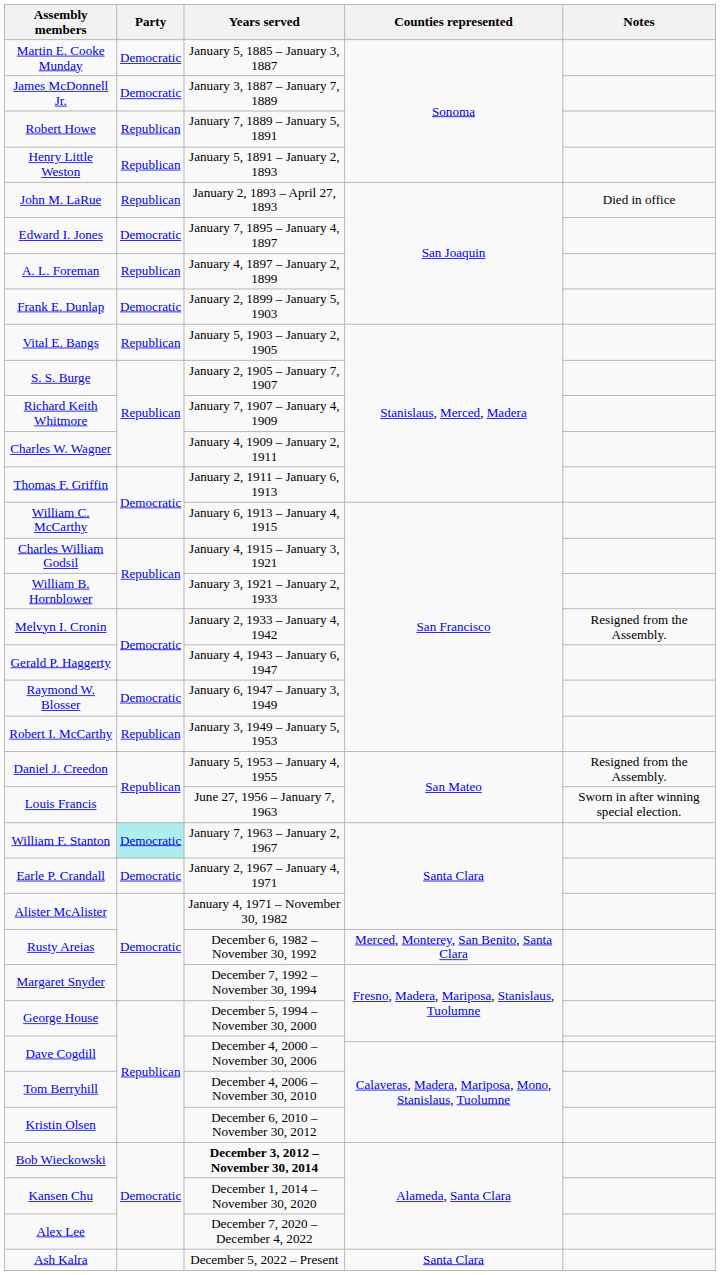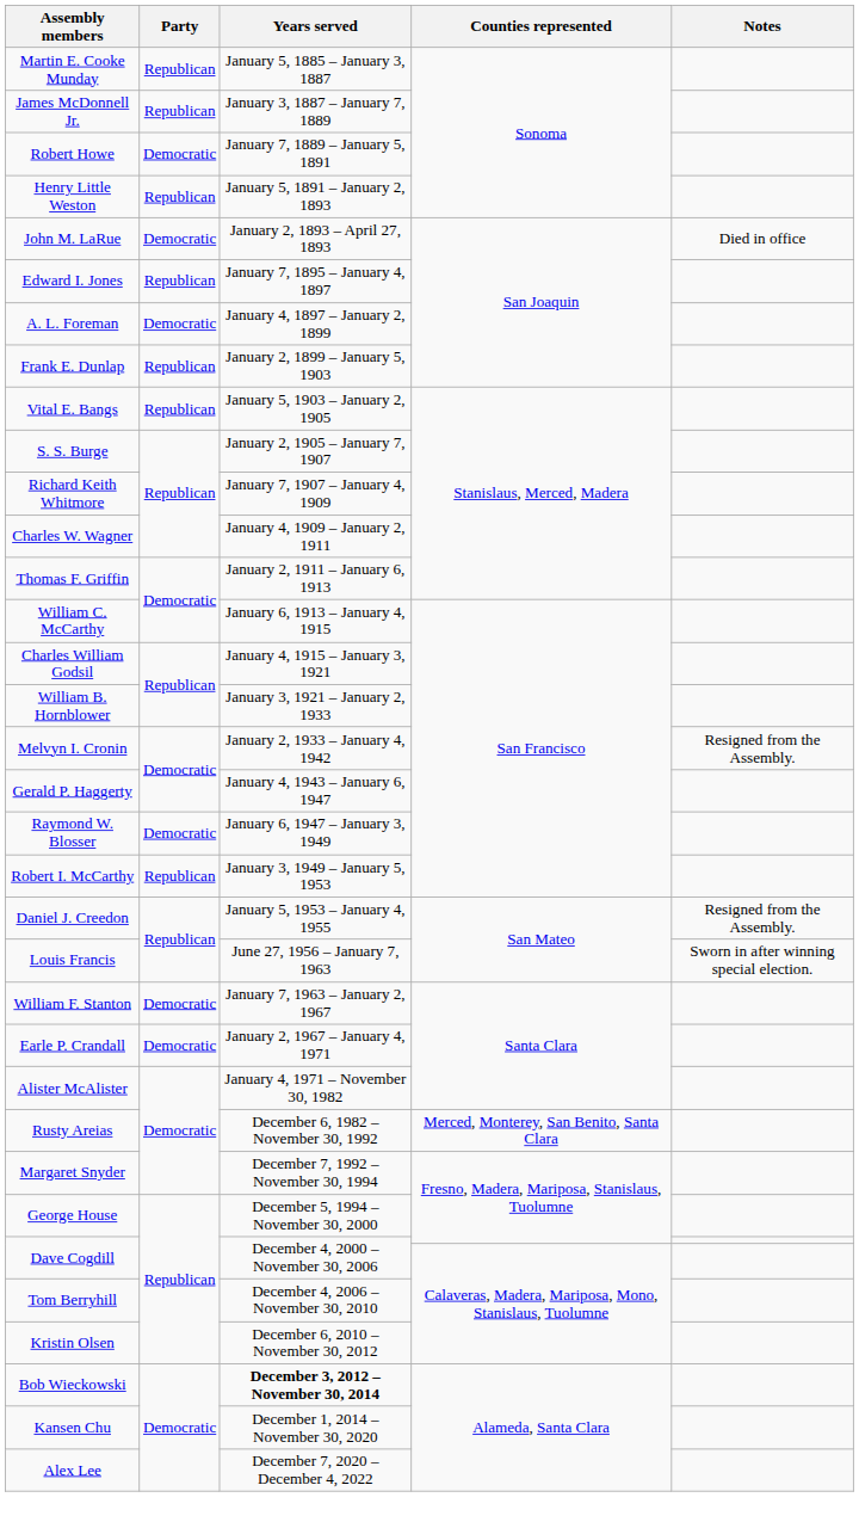Martin E. Cooke Munday | Party: Democratic -> Republican
James McDonnell Jr. | Party: Democratic -> Republican
Robert Howe | Party: Republican -> Democratic
John M. LaRue | Party: Republican -> Democratic
Edward I. Jones | Party: Democratic -> Republican
A. L. Foreman | Party: Republican -> Democratic
Frank E. Dunlap | Party: Democratic -> Republican
William F. Stanton | Party: paleturquoise background -> no background
- row: Ash Kalra | December 5, 2022 – Present | Santa Clara
